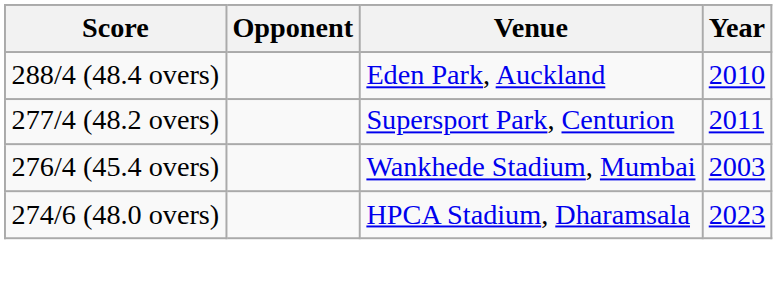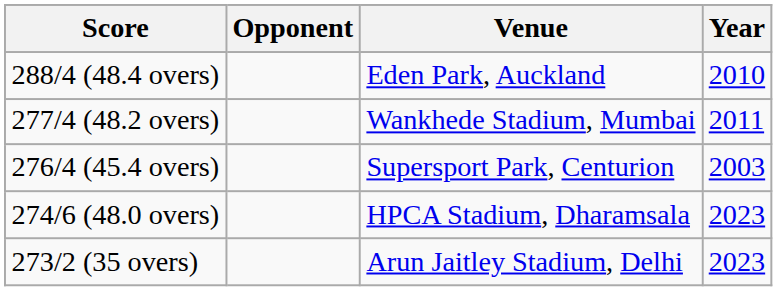277/4 (48.2 overs) | Venue: Supersport Park, Centurion -> Wankhede Stadium, Mumbai
276/4 (45.4 overs) | Venue: Wankhede Stadium, Mumbai -> Supersport Park, Centurion
+ row: 273/2 (35 overs) | Arun Jaitley Stadium, Delhi | 2023
